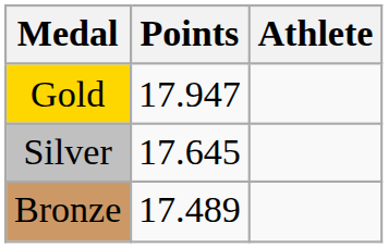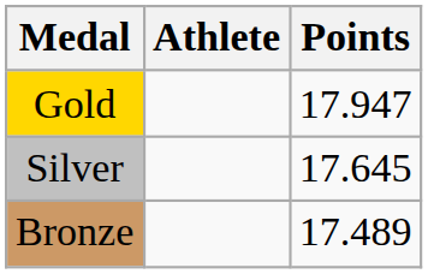columns swapped: Athlete <-> Points
